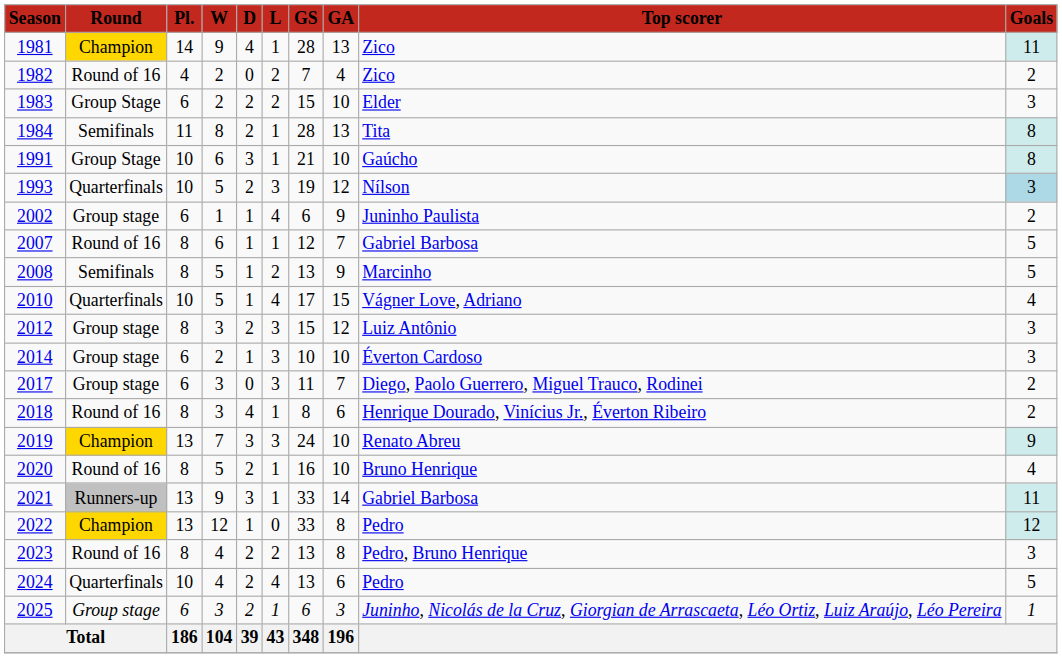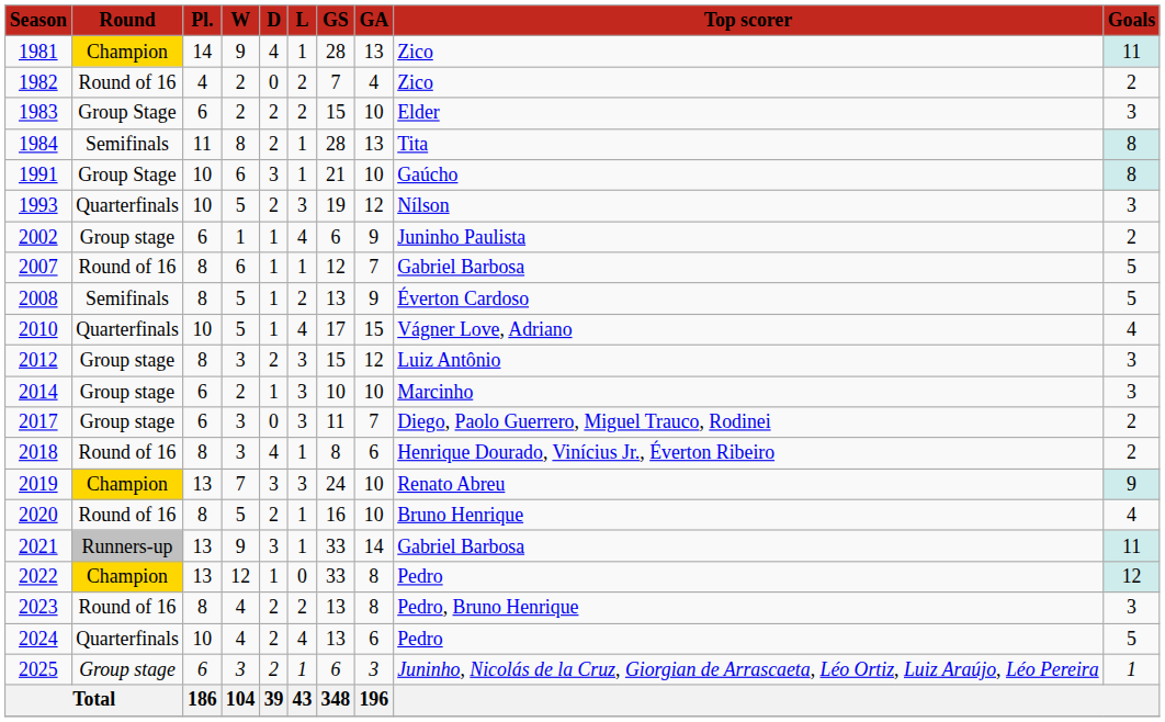1993 | column 10: lightblue background -> no background
2008 | column 9: Marcinho -> Éverton Cardoso
2014 | column 9: Éverton Cardoso -> Marcinho
